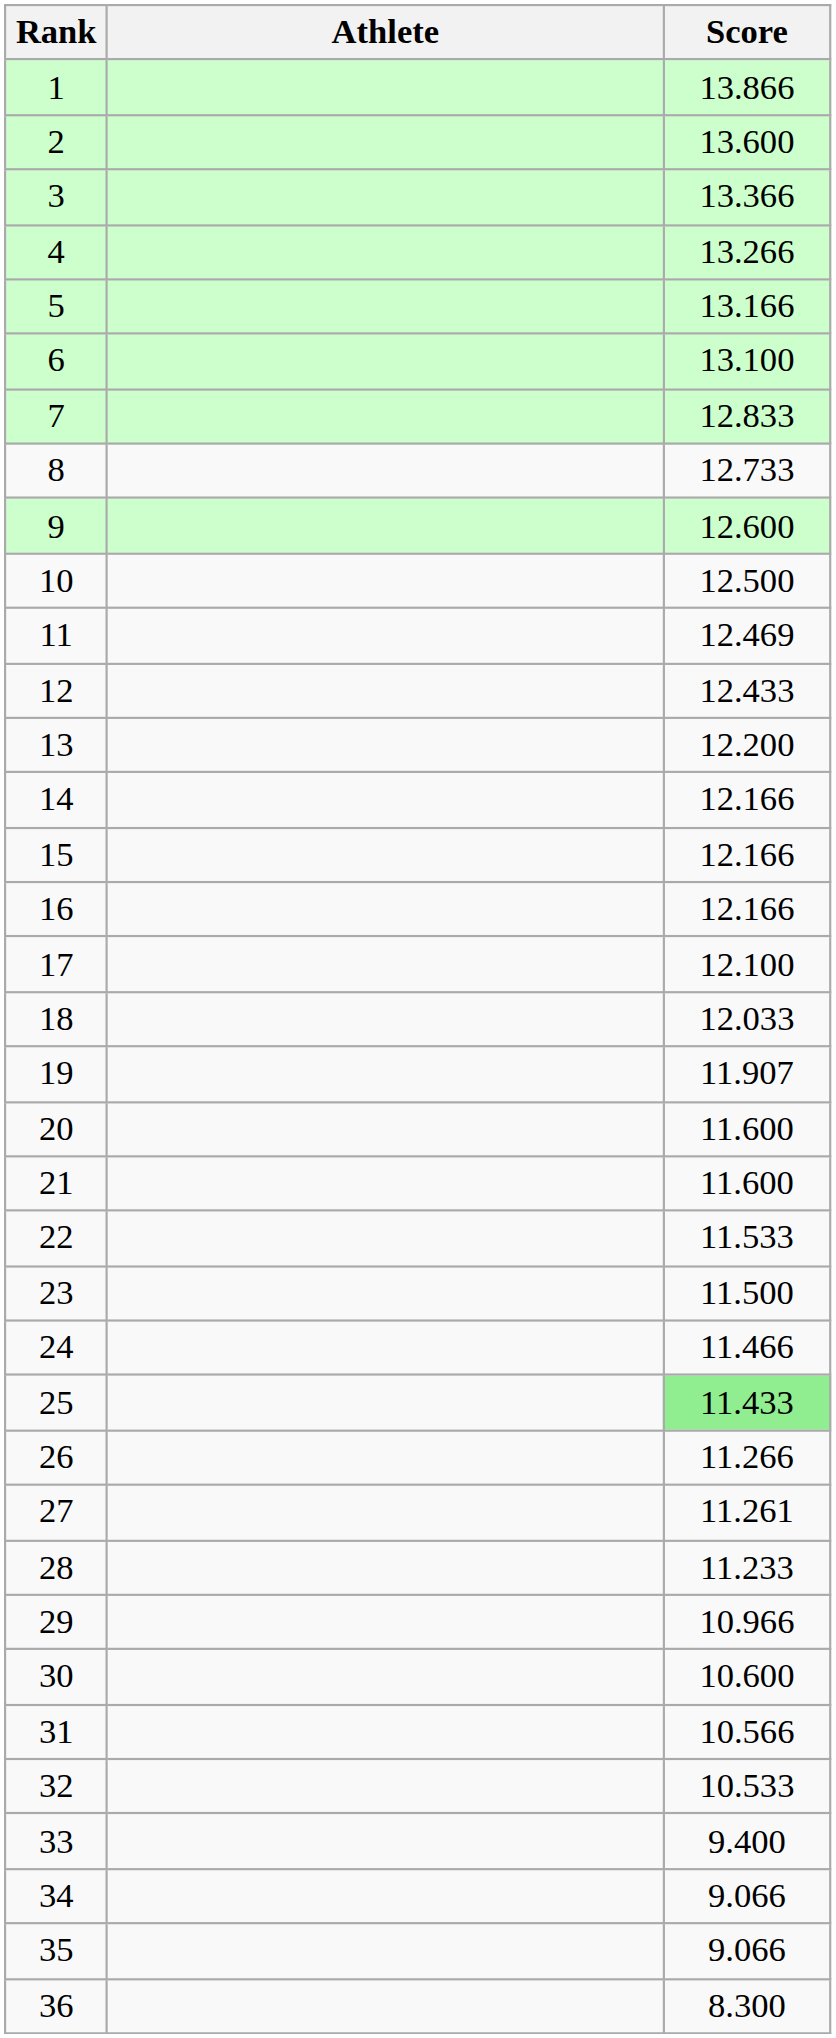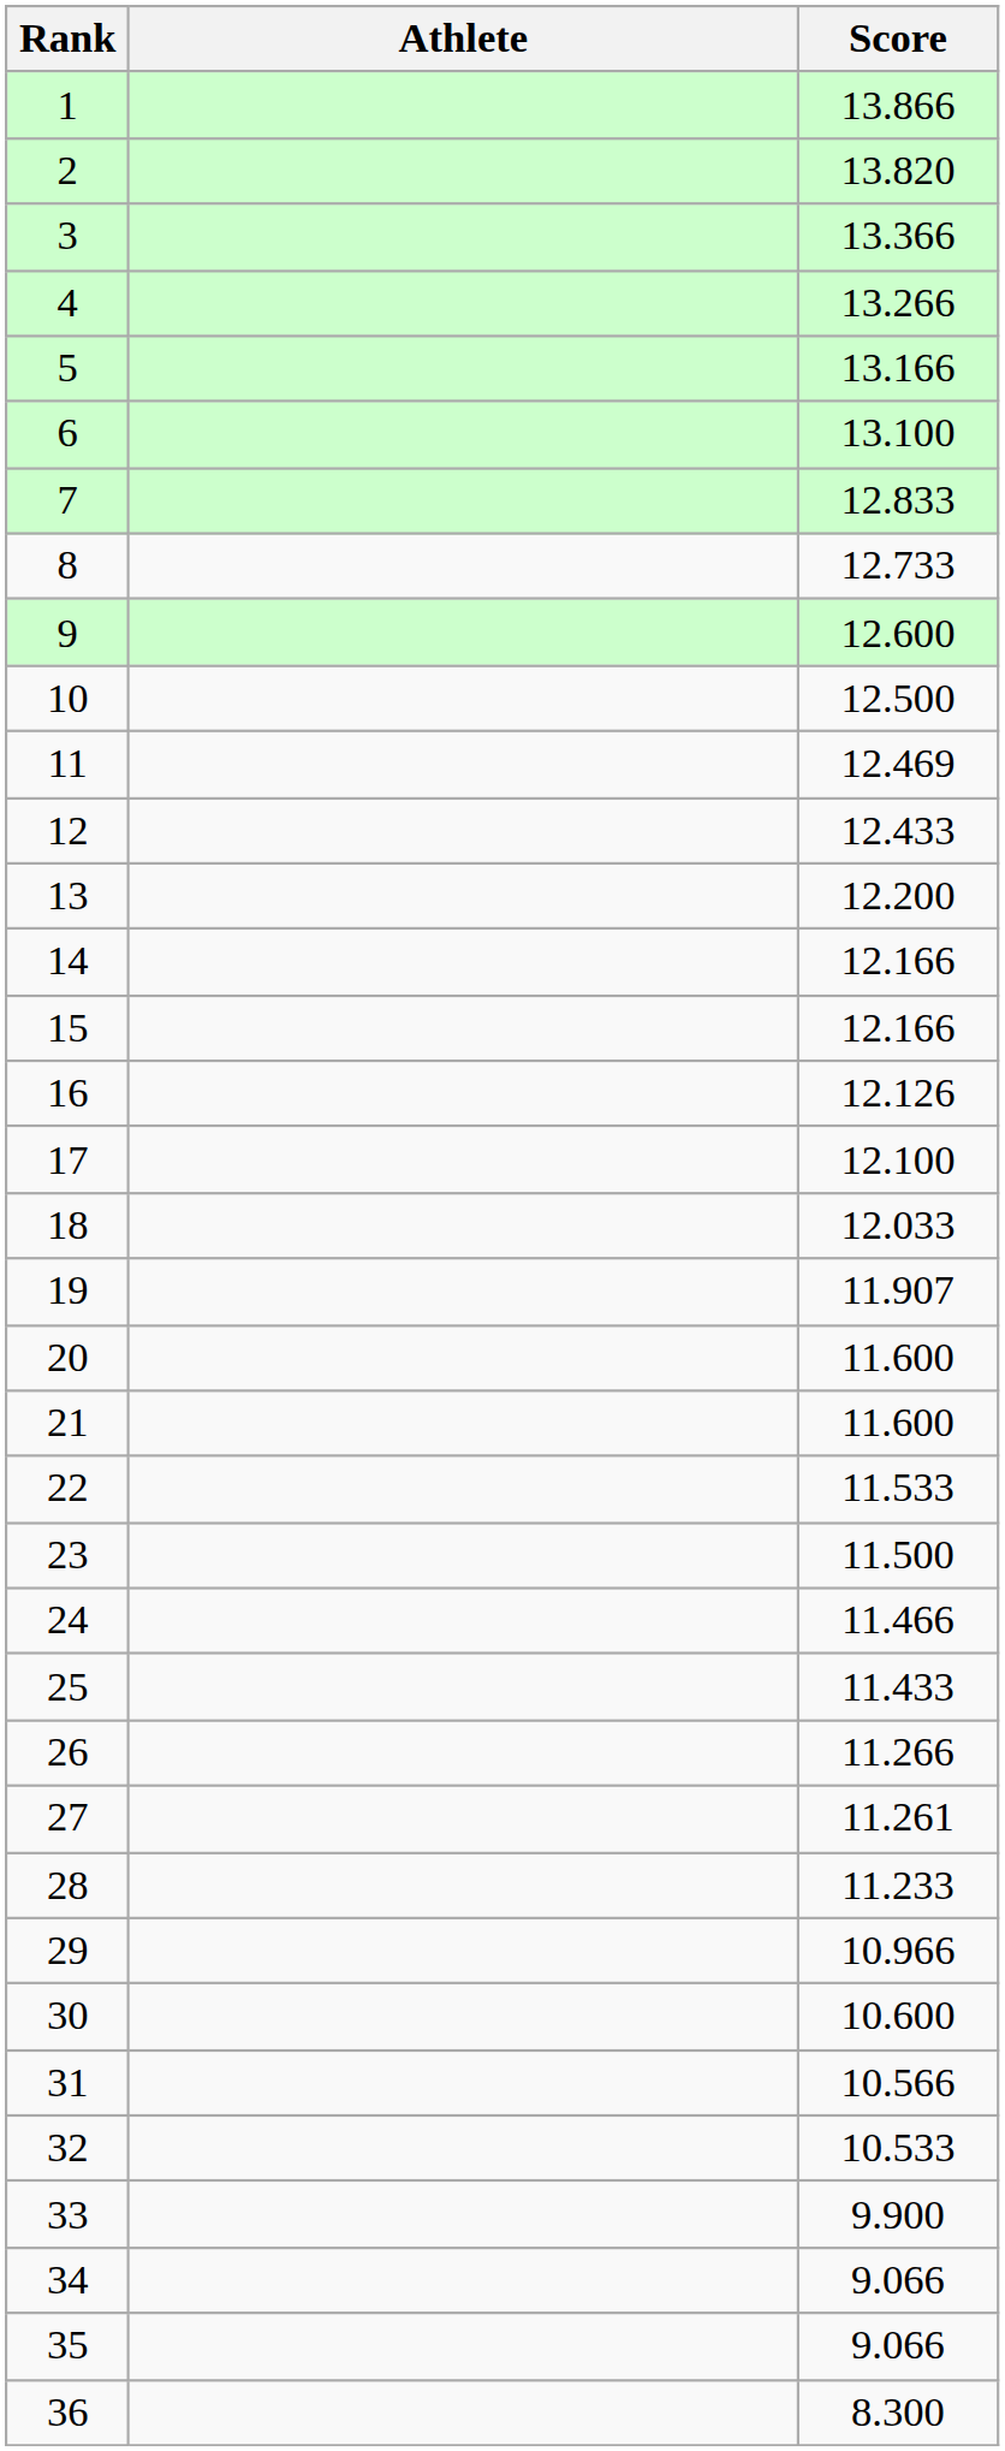2 | Score: 13.600 -> 13.820
16 | Score: 12.166 -> 12.126
25 | Score: lightgreen background -> no background
33 | Score: 9.400 -> 9.900
